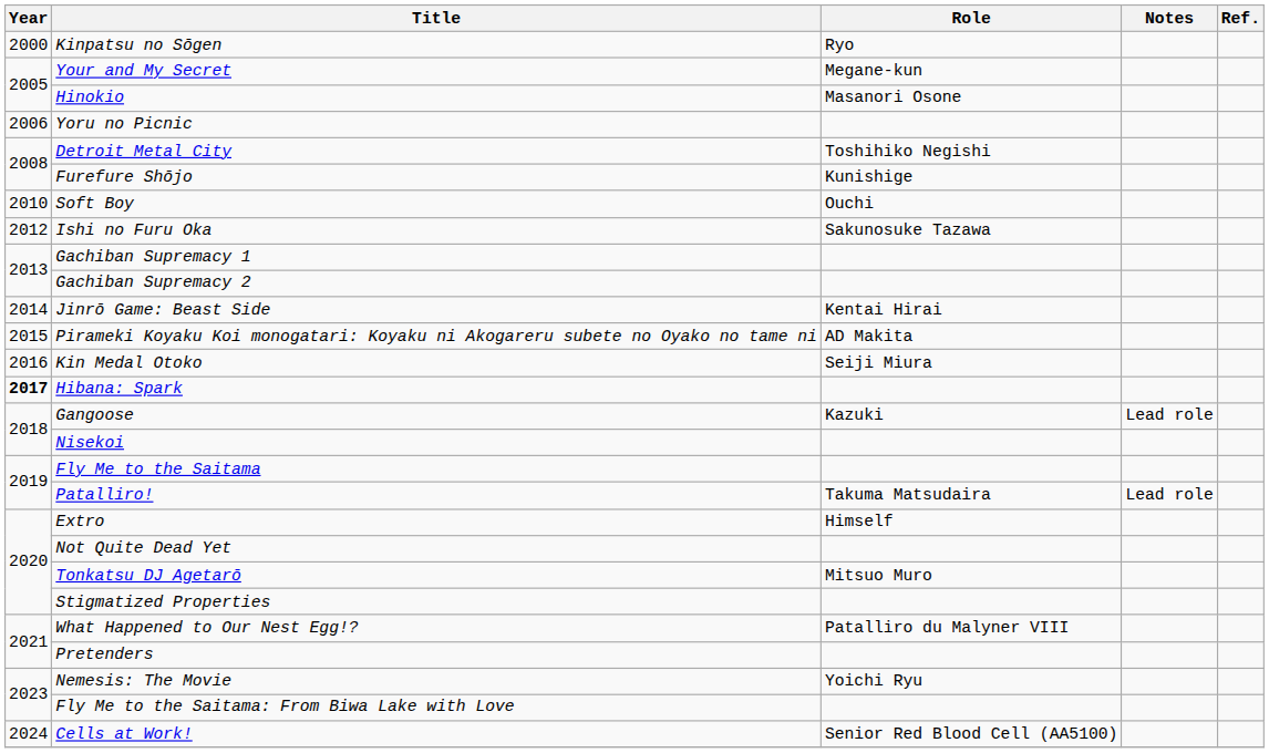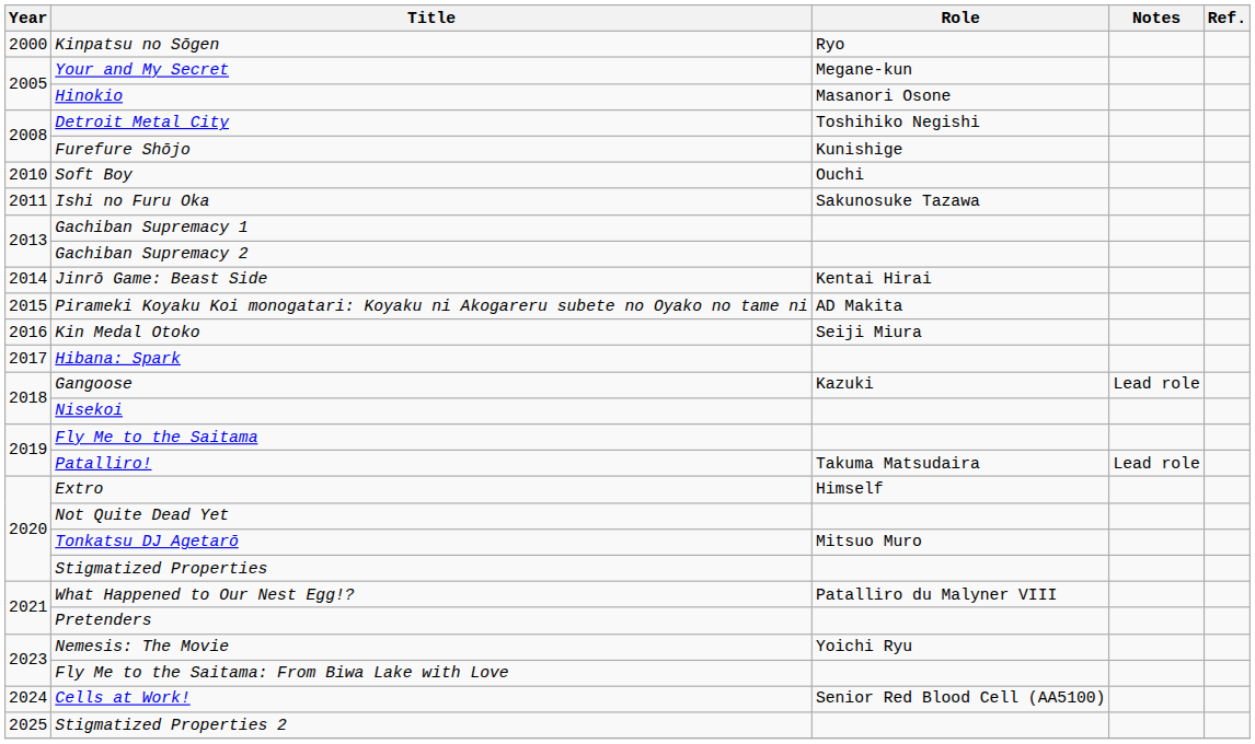- row: 2006 | Yoru no Picnic
Ishi no Furu Oka | Year: 2012 -> 2011
Hibana: Spark | Year: bold -> normal
+ row: 2025 | Stigmatized Properties 2
